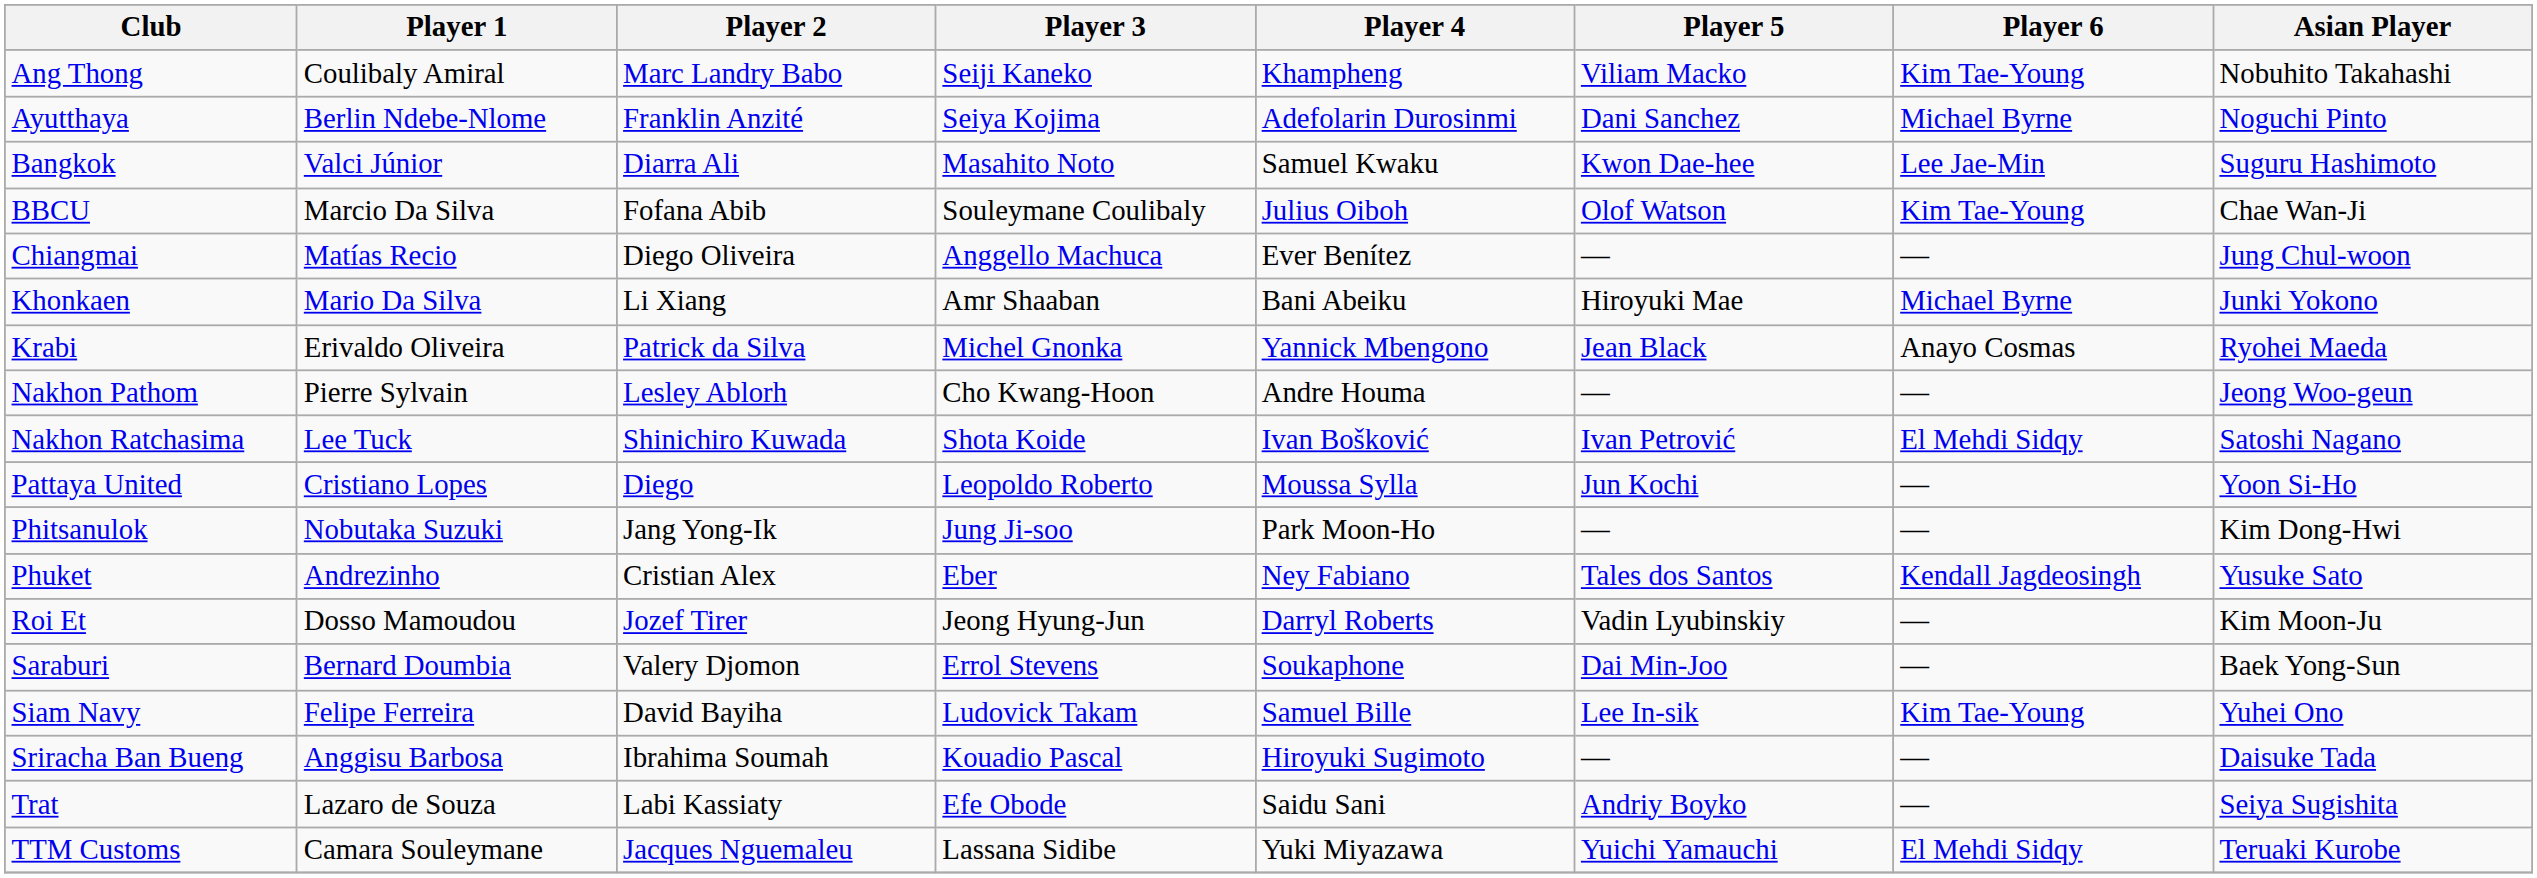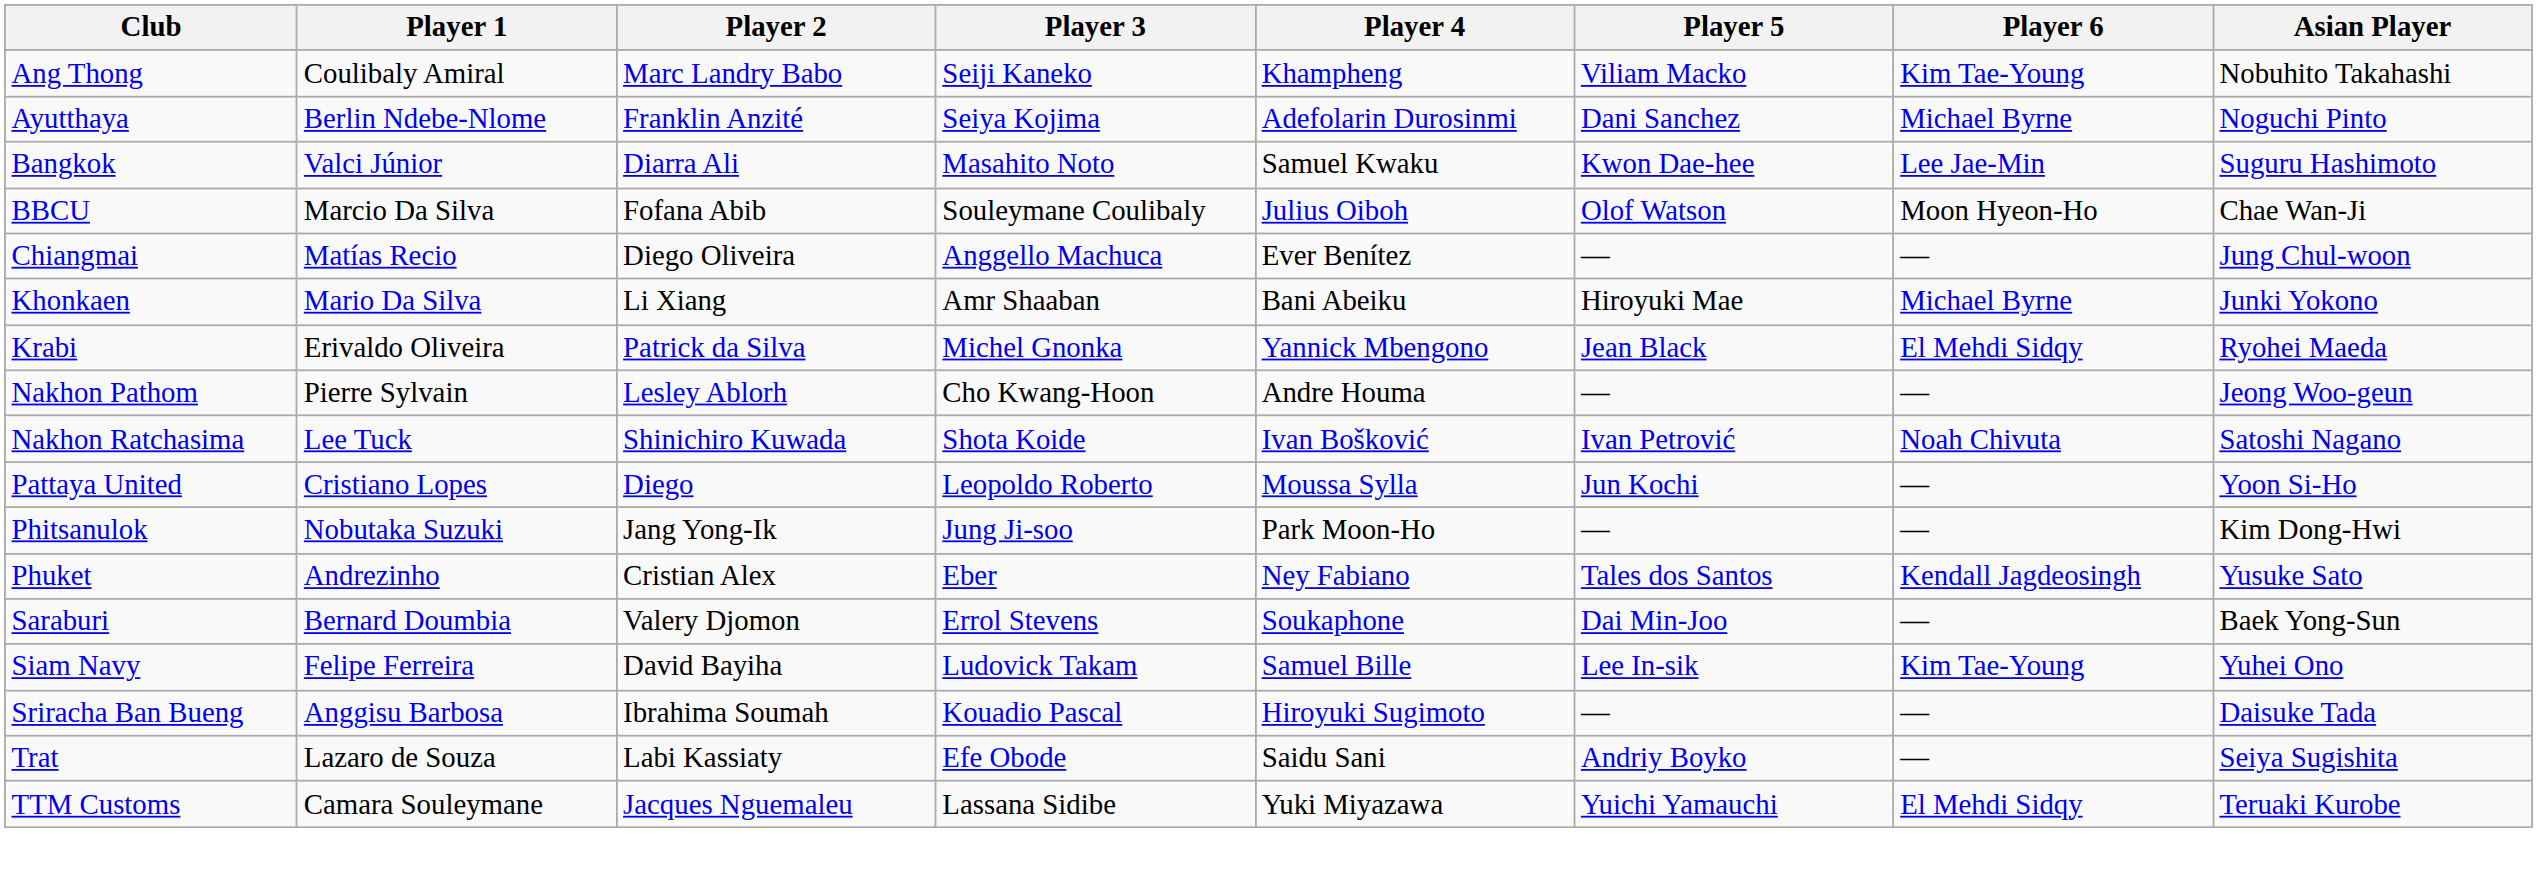BBCU | Player 6: Kim Tae-Young -> Moon Hyeon-Ho
Krabi | Player 6: Anayo Cosmas -> El Mehdi Sidqy
Nakhon Ratchasima | Player 6: El Mehdi Sidqy -> Noah Chivuta
- row: Roi Et | Dosso Mamoudou | Jozef Tirer | Jeong Hyung-Jun | Darryl Roberts | Vadin Lyubinskiy | — | Kim Moon-Ju
